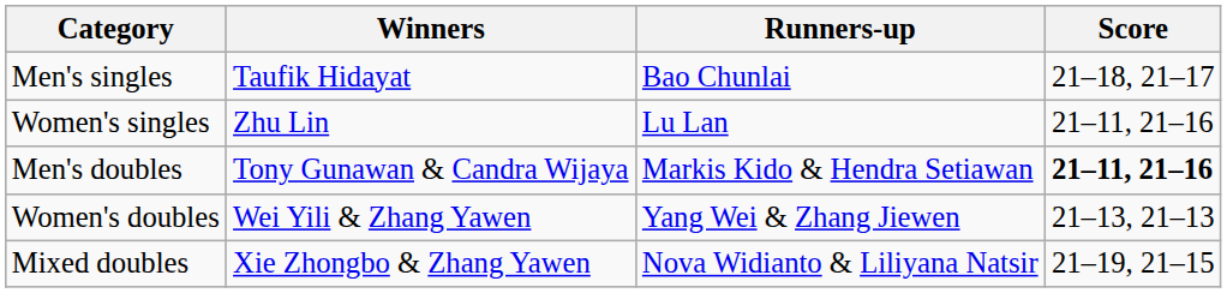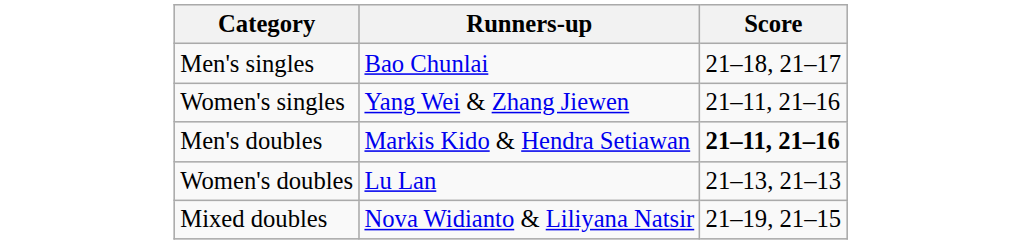- column: Winners | Taufik Hidayat | Zhu Lin | Tony Gunawan & Candra Wijaya | Wei Yili & Zhang Yawen | Xie Zhongbo & Zhang Yawen
Women's singles | Runners-up: Lu Lan -> Yang Wei & Zhang Jiewen
Women's doubles | Runners-up: Yang Wei & Zhang Jiewen -> Lu Lan
